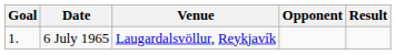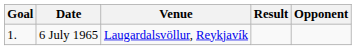columns swapped: Opponent <-> Result
